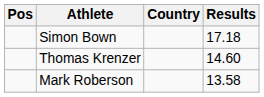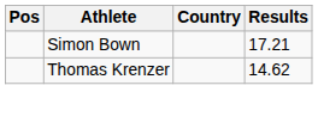Simon Bown | Results: 17.18 -> 17.21
Thomas Krenzer | Results: 14.60 -> 14.62
- row: Mark Roberson | 13.58
